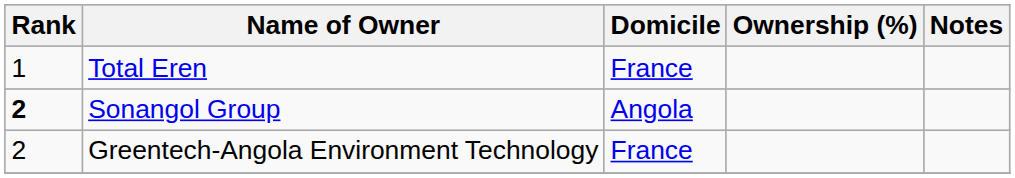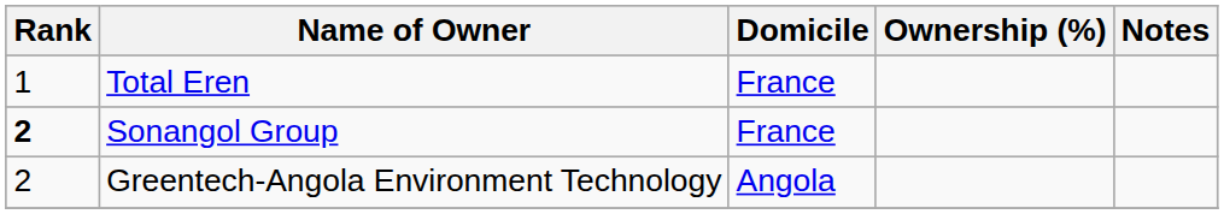Sonangol Group | Domicile: Angola -> France
Greentech-Angola Environment Technology | Domicile: France -> Angola
